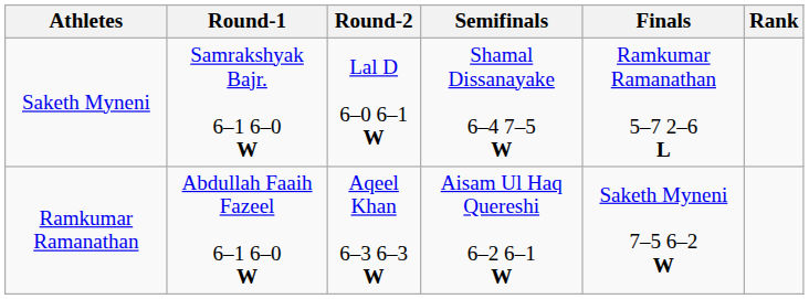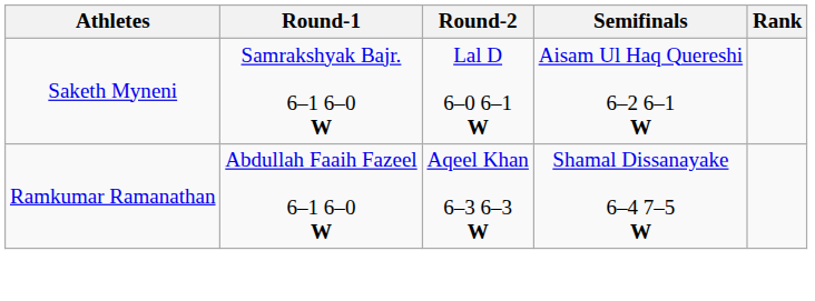- column: Finals | Ramkumar Ramanathan 5–7 2–6 L | Saketh Myneni 7–5 6–2 W
Saketh Myneni | Semifinals: Shamal Dissanayake 6–4 7–5 W -> Aisam Ul Haq Quereshi 6–2 6–1 W
Ramkumar Ramanathan | Semifinals: Aisam Ul Haq Quereshi 6–2 6–1 W -> Shamal Dissanayake 6–4 7–5 W
